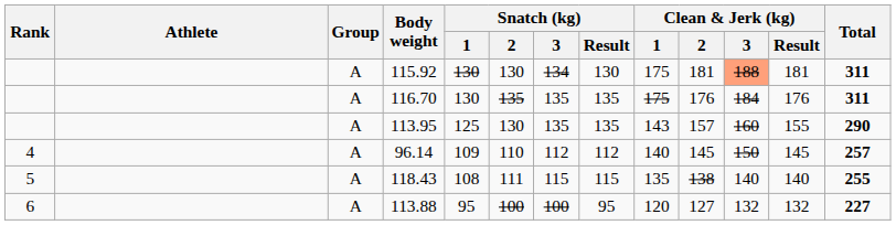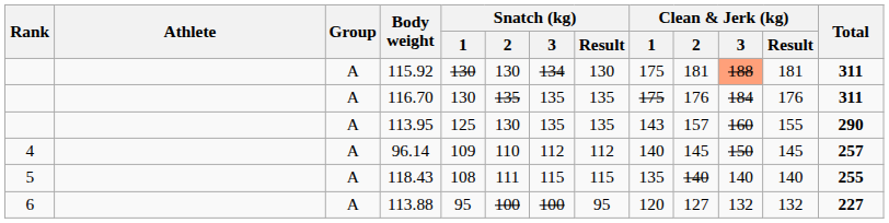118.43 | Clean & Jerk (kg) / 2: 138 -> 140
